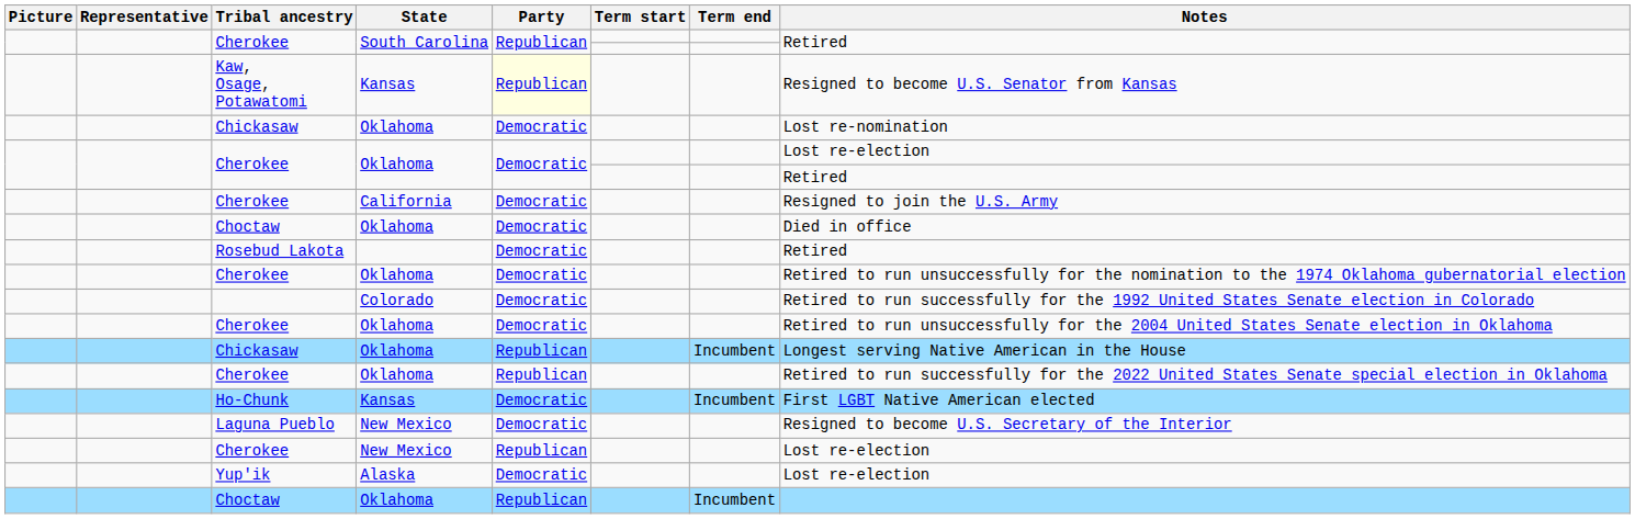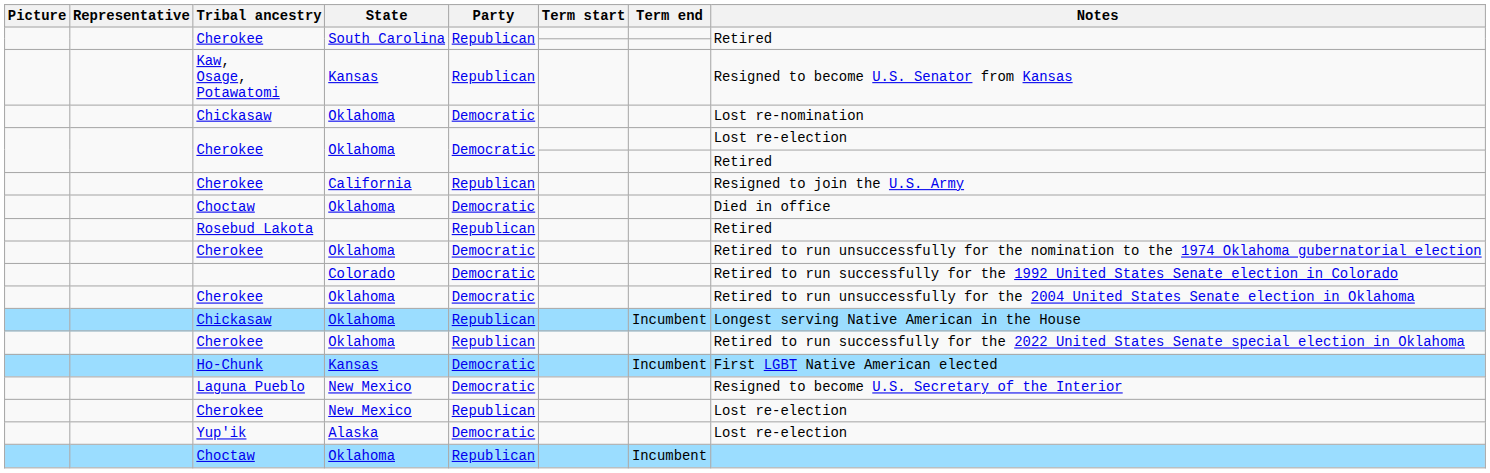Kaw, Osage, Potawatomi | Party: lightyellow background -> no background
Cherokee / California | Party: Democratic -> Republican
Rosebud Lakota | Party: Democratic -> Republican
